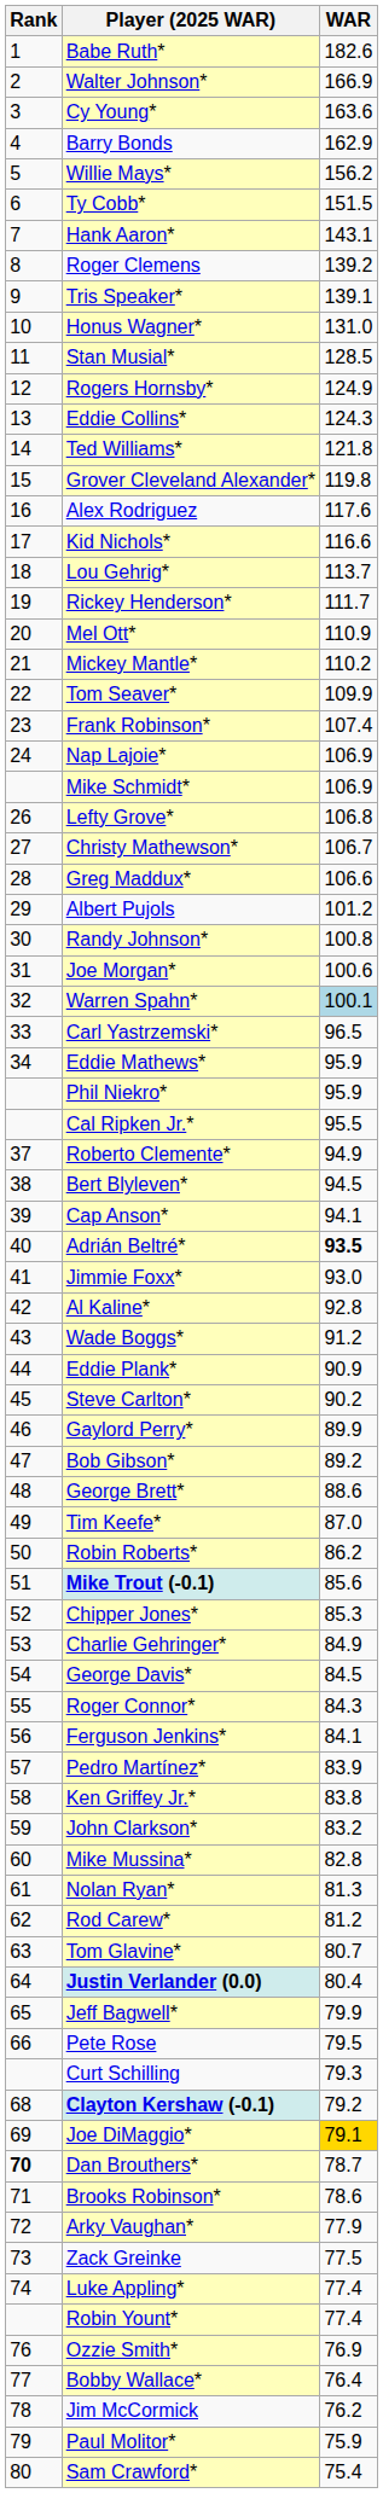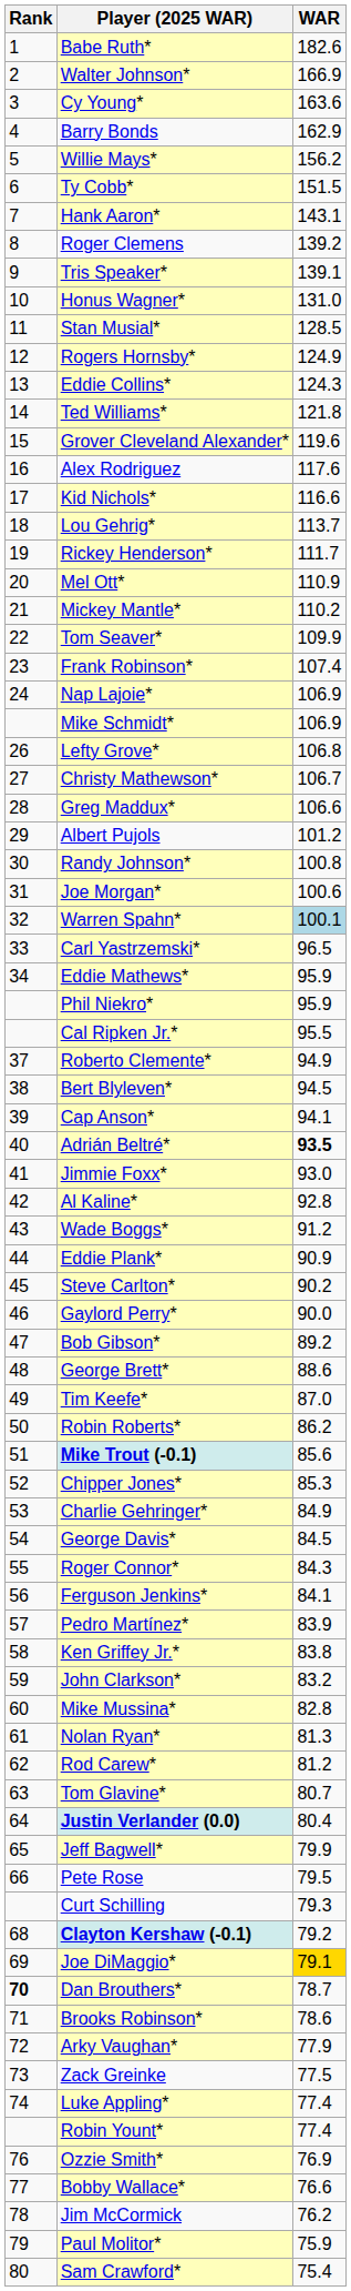Grover Cleveland Alexander* | WAR: 119.8 -> 119.6
Gaylord Perry* | WAR: 89.9 -> 90.0
Bobby Wallace* | WAR: 76.4 -> 76.6
